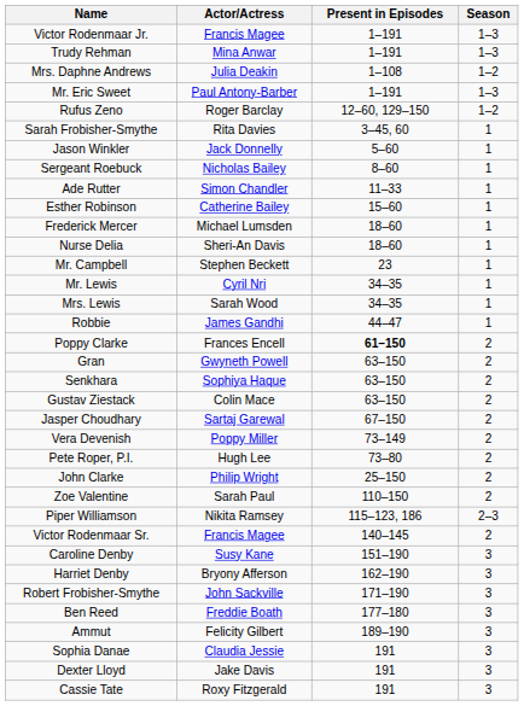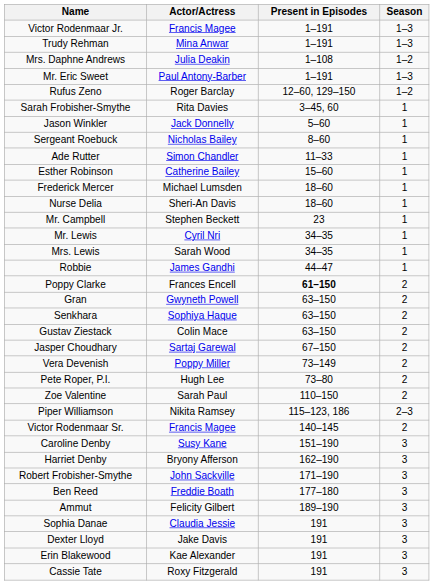- row: John Clarke | Philip Wright | 25–150 | 2
+ row: Erin Blakewood | Kae Alexander | 191 | 3
